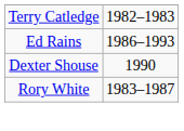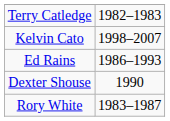+ row: Kelvin Cato | 1998–2007
